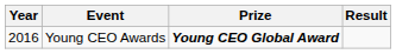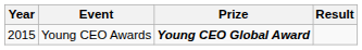Young CEO Awards | Year: 2016 -> 2015
